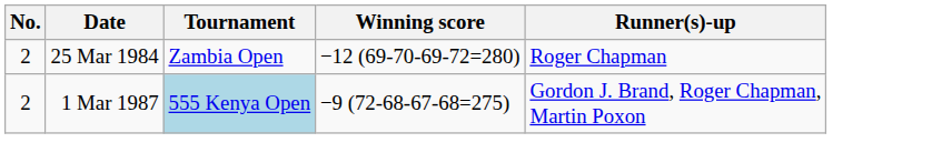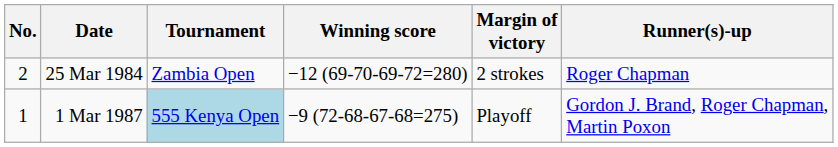+ column: Margin of victory | 2 strokes | Playoff
1 Mar 1987 | No.: 2 -> 1
